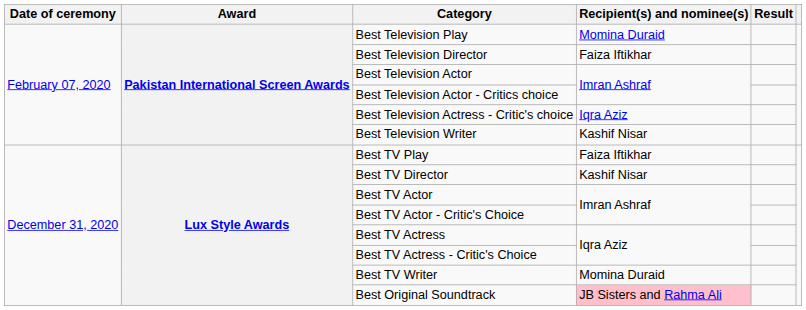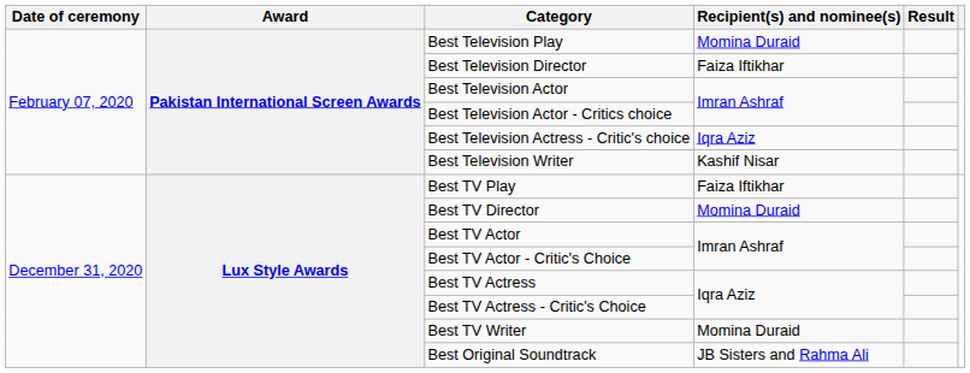Best TV Director | Recipient(s) and nominee(s): Kashif Nisar -> Momina Duraid
Best Original Soundtrack | Recipient(s) and nominee(s): pink background -> no background
